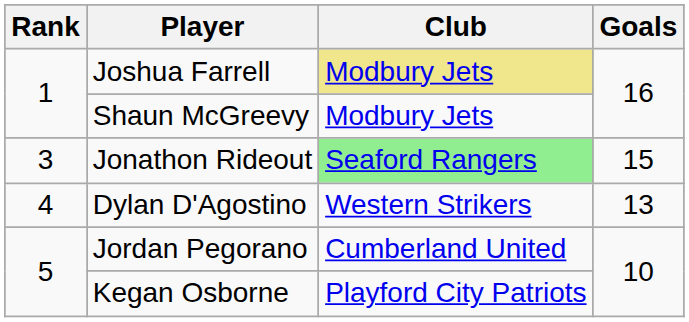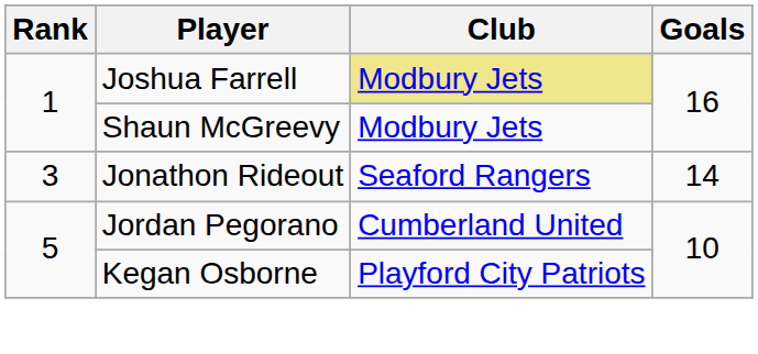Jonathon Rideout | Club: lightgreen background -> no background
Jonathon Rideout | Goals: 15 -> 14
- row: 4 | Dylan D'Agostino | Western Strikers | 13
